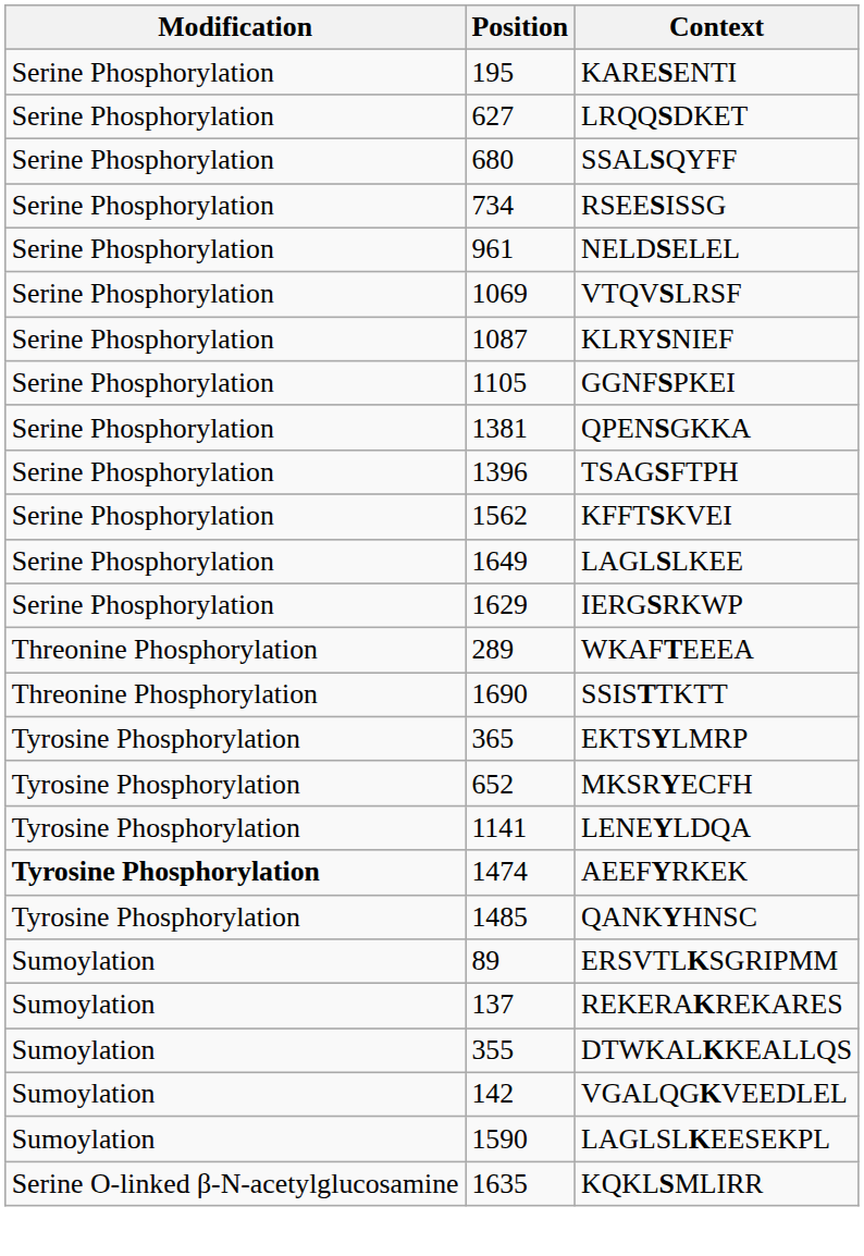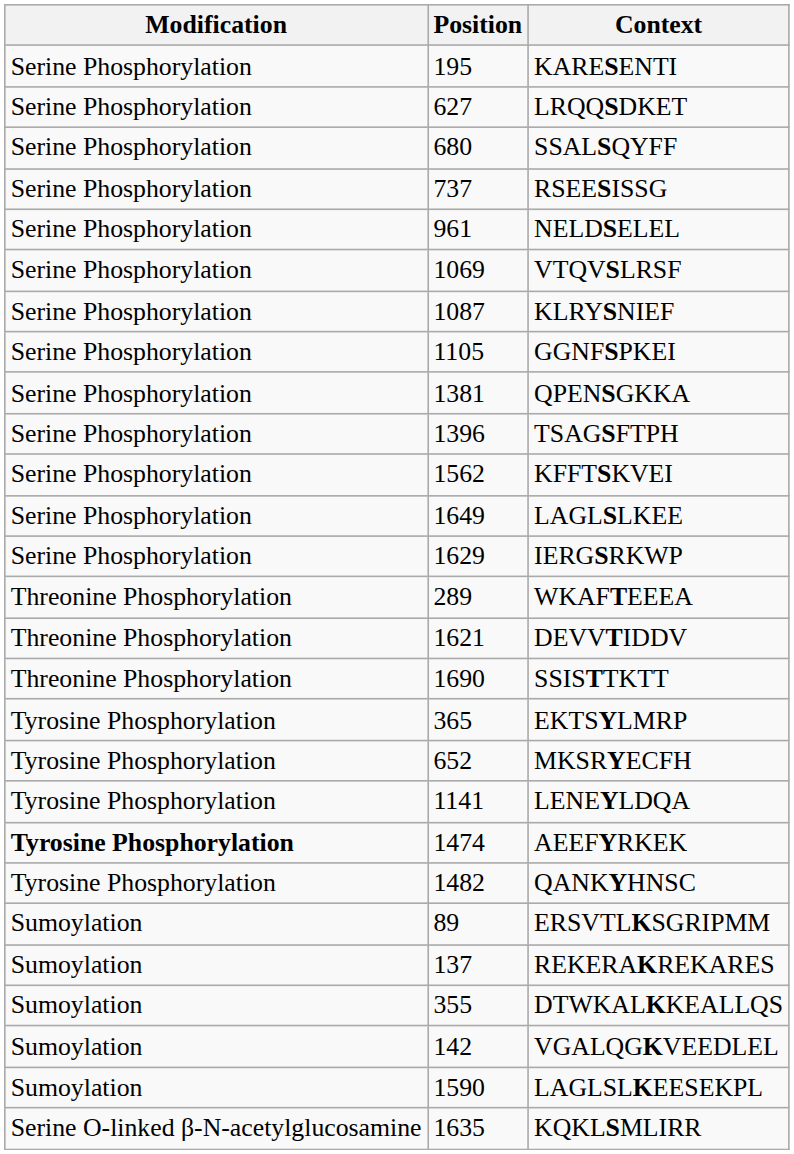RSEESISSG | Position: 734 -> 737
+ row: Threonine Phosphorylation | 1621 | DEVVTIDDV
QANKYHNSC | Position: 1485 -> 1482
